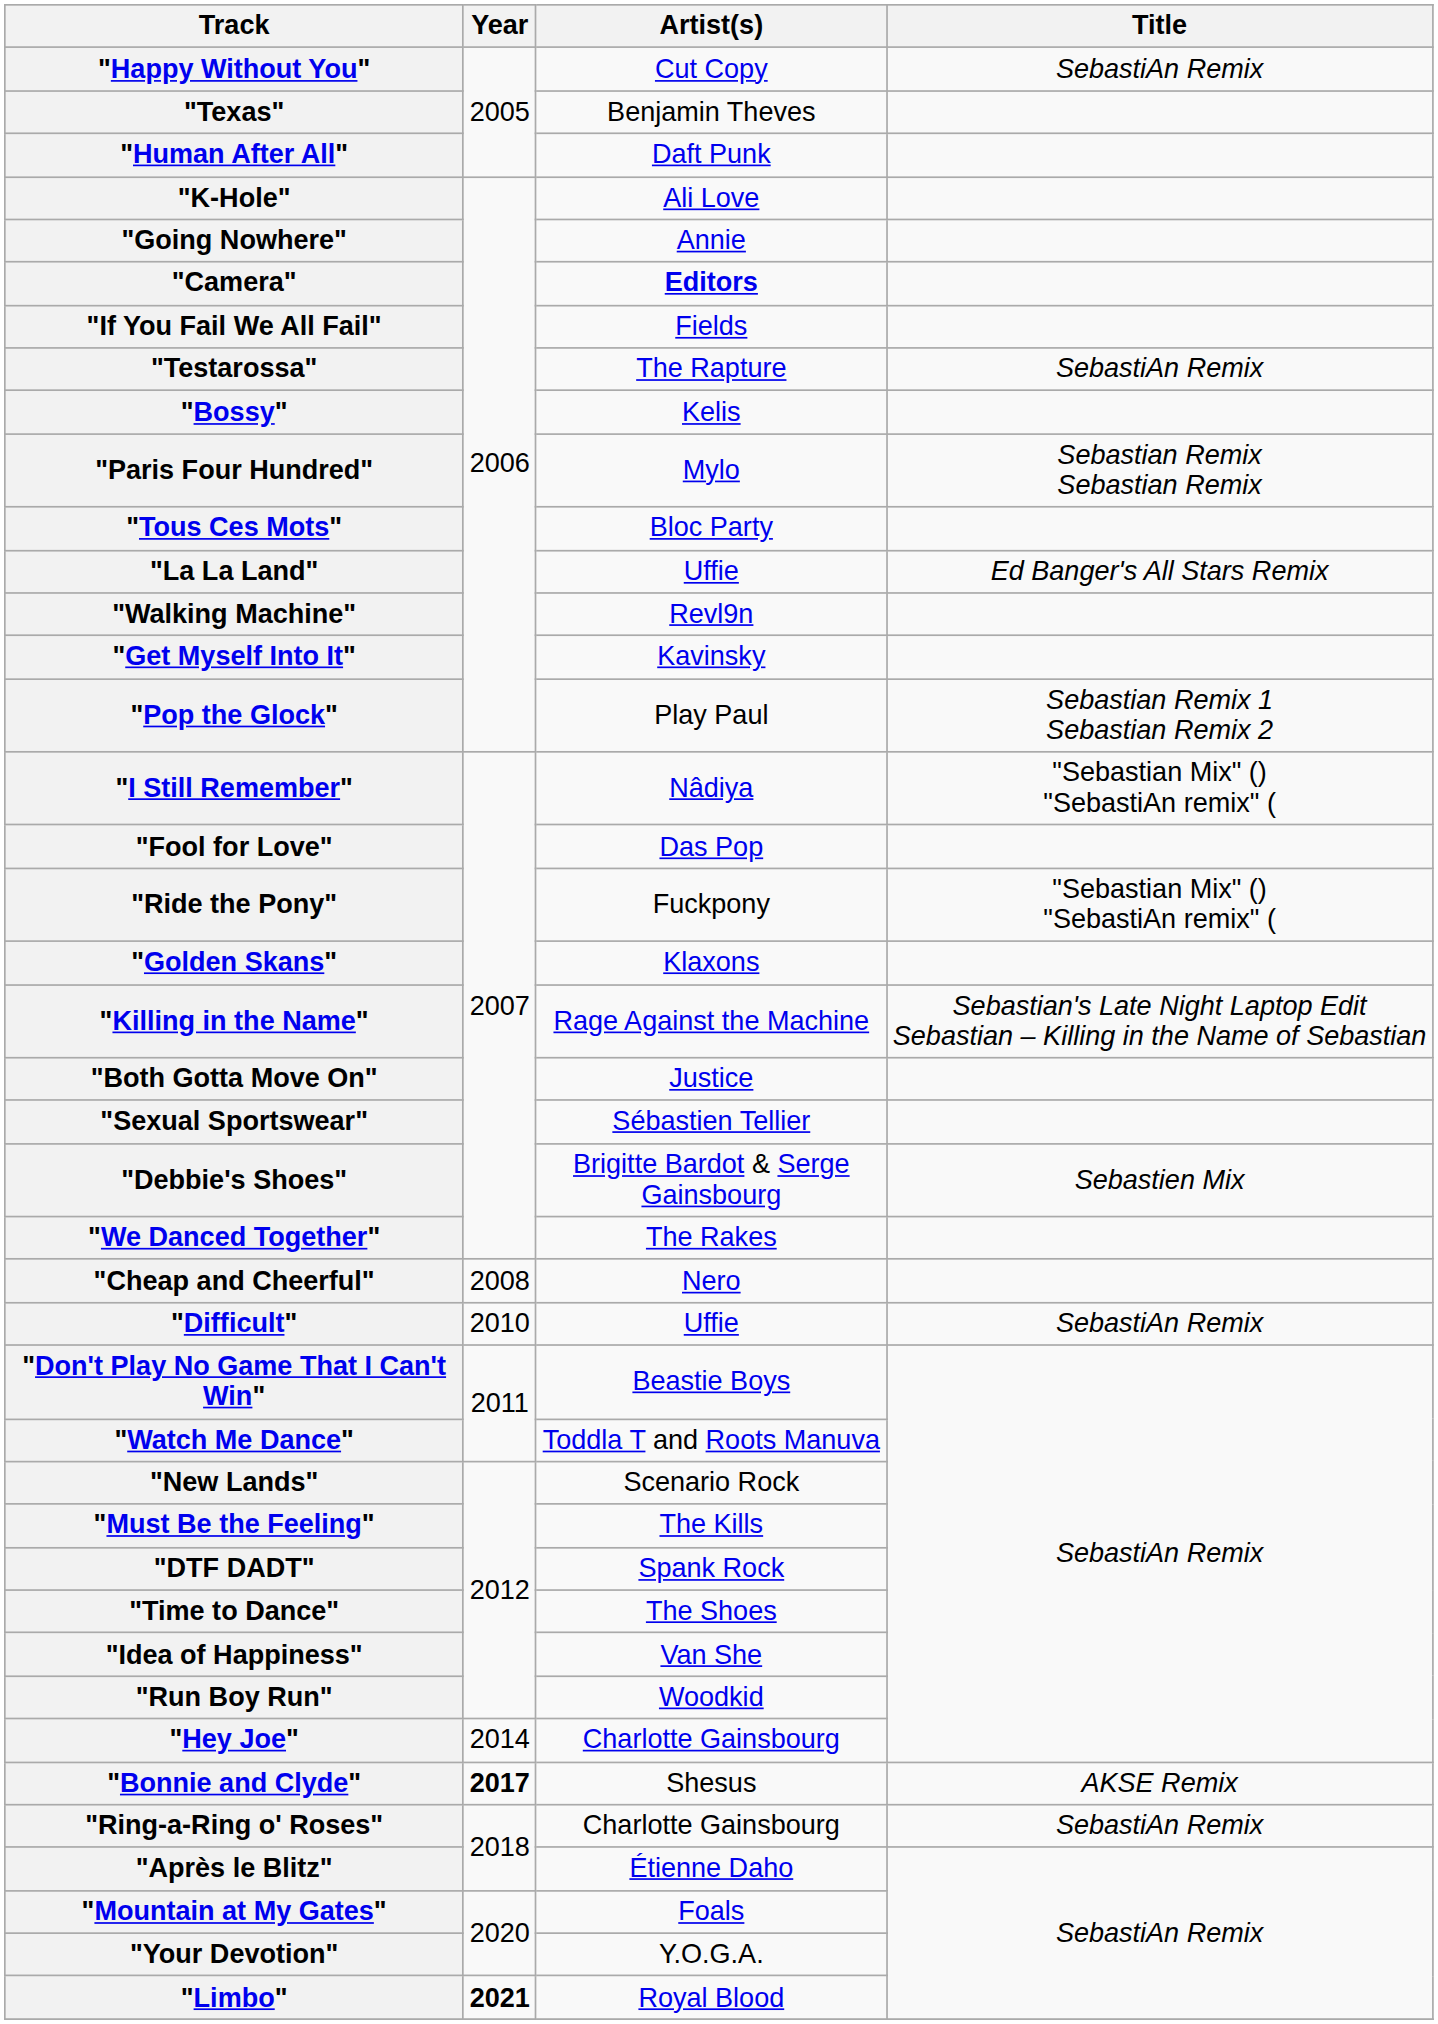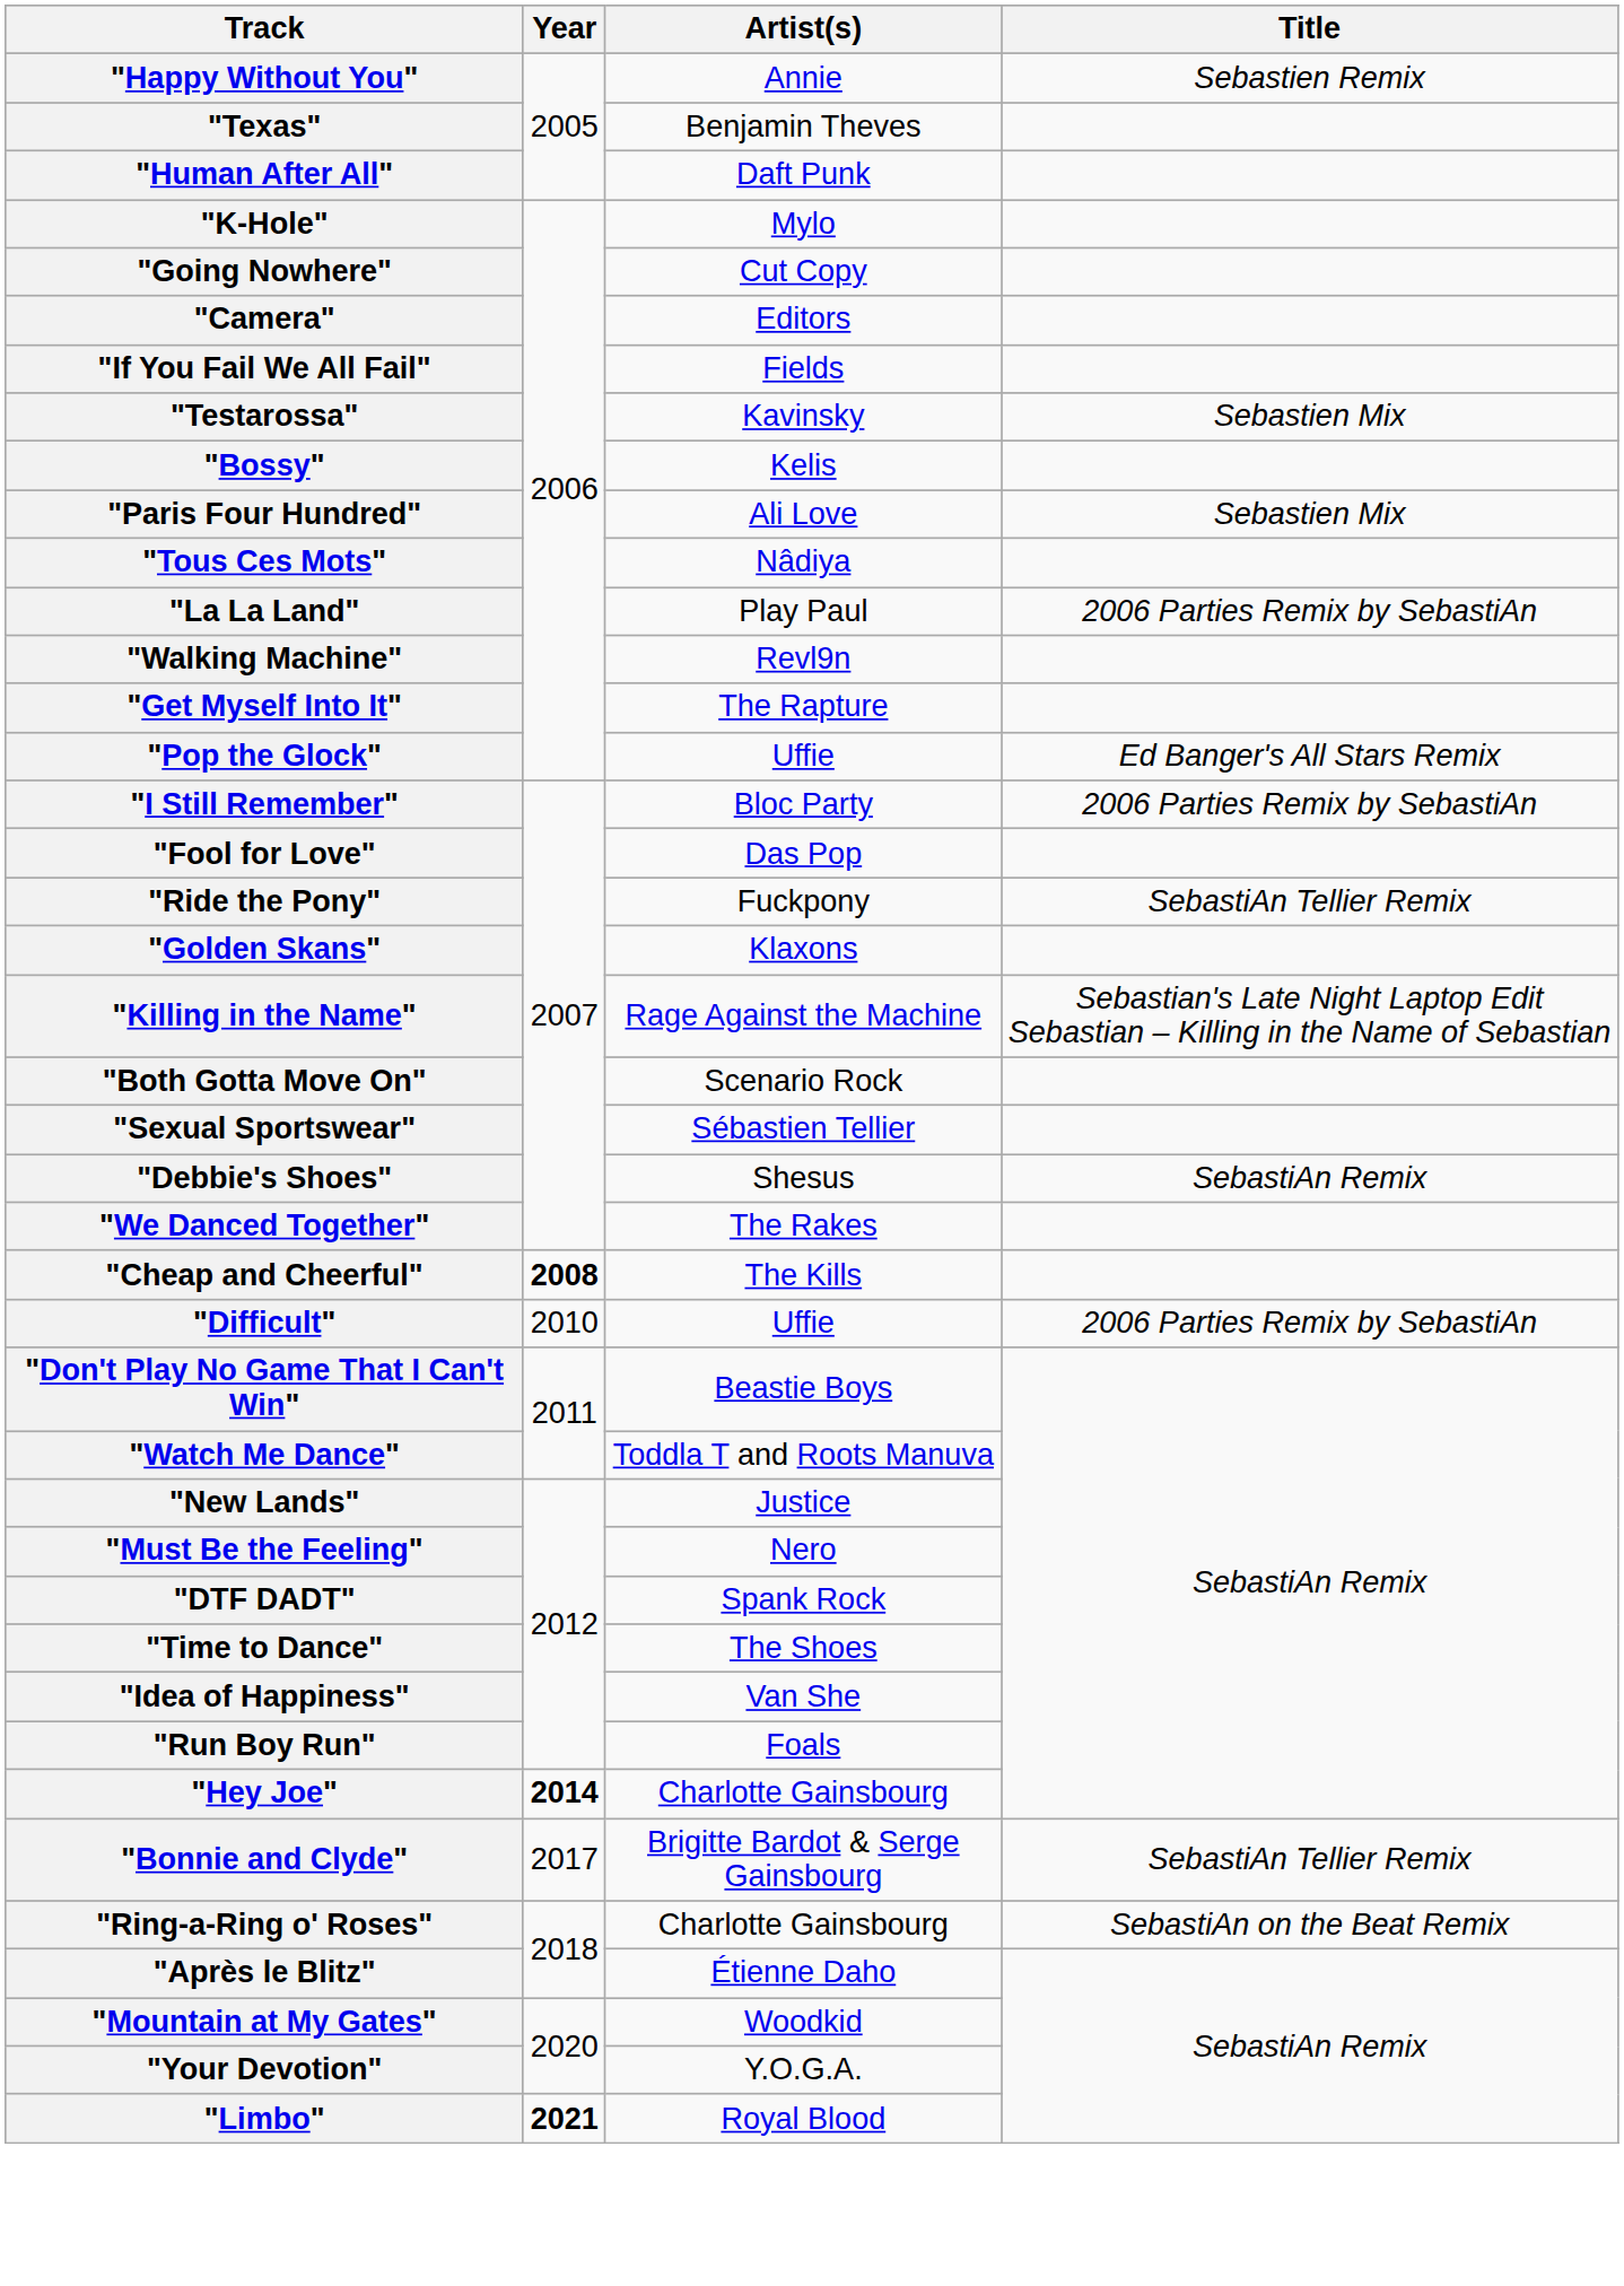"Happy Without You" | Artist(s): Cut Copy -> Annie
"Happy Without You" | Title: SebastiAn Remix -> Sebastien Remix
"K-Hole" | Artist(s): Ali Love -> Mylo
"Going Nowhere" | Artist(s): Annie -> Cut Copy
"Camera" | Artist(s): bold -> normal
"Testarossa" | Artist(s): The Rapture -> Kavinsky
"Testarossa" | Title: SebastiAn Remix -> Sebastien Mix
"Paris Four Hundred" | Artist(s): Mylo -> Ali Love
"Paris Four Hundred" | Title: Sebastian Remix Sebastian Remix -> Sebastien Mix
"Tous Ces Mots" | Artist(s): Bloc Party -> Nâdiya
"La La Land" | Artist(s): Uffie -> Play Paul
"La La Land" | Title: Ed Banger's All Stars Remix -> 2006 Parties Remix by SebastiAn
"Get Myself Into It" | Artist(s): Kavinsky -> The Rapture
"Pop the Glock" | Artist(s): Play Paul -> Uffie
"Pop the Glock" | Title: Sebastian Remix 1 Sebastian Remix 2 -> Ed Banger's All Stars Remix
"I Still Remember" | Artist(s): Nâdiya -> Bloc Party
"I Still Remember" | Title: "Sebastian Mix" () "SebastiAn remix" ( -> 2006 Parties Remix by SebastiAn
"Ride the Pony" | Title: "Sebastian Mix" () "SebastiAn remix" ( -> SebastiAn Tellier Remix
"Both Gotta Move On" | Artist(s): Justice -> Scenario Rock
"Debbie's Shoes" | Artist(s): Brigitte Bardot & Serge Gainsbourg -> Shesus
"Debbie's Shoes" | Title: Sebastien Mix -> SebastiAn Remix
"Cheap and Cheerful" | Year: normal -> bold
"Cheap and Cheerful" | Artist(s): Nero -> The Kills
"Difficult" | Title: SebastiAn Remix -> 2006 Parties Remix by SebastiAn
"New Lands" | Artist(s): Scenario Rock -> Justice
"Must Be the Feeling" | Artist(s): The Kills -> Nero
"Run Boy Run" | Artist(s): Woodkid -> Foals
"Hey Joe" | Year: normal -> bold
"Bonnie and Clyde" | Year: bold -> normal
"Bonnie and Clyde" | Artist(s): Shesus -> Brigitte Bardot & Serge Gainsbourg
"Bonnie and Clyde" | Title: AKSE Remix -> SebastiAn Tellier Remix
"Ring-a-Ring o' Roses" | Title: SebastiAn Remix -> SebastiAn on the Beat Remix
"Mountain at My Gates" | Artist(s): Foals -> Woodkid
